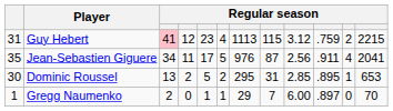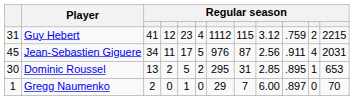Guy Hebert | column 3: pink background -> no background
Guy Hebert | column 7: 1113 -> 1112
Jean-Sebastien Giguere | column 1: 35 -> 45
Jean-Sebastien Giguere | column 12: 2041 -> 2031
Gregg Naumenko | column 6: 1 -> 0
